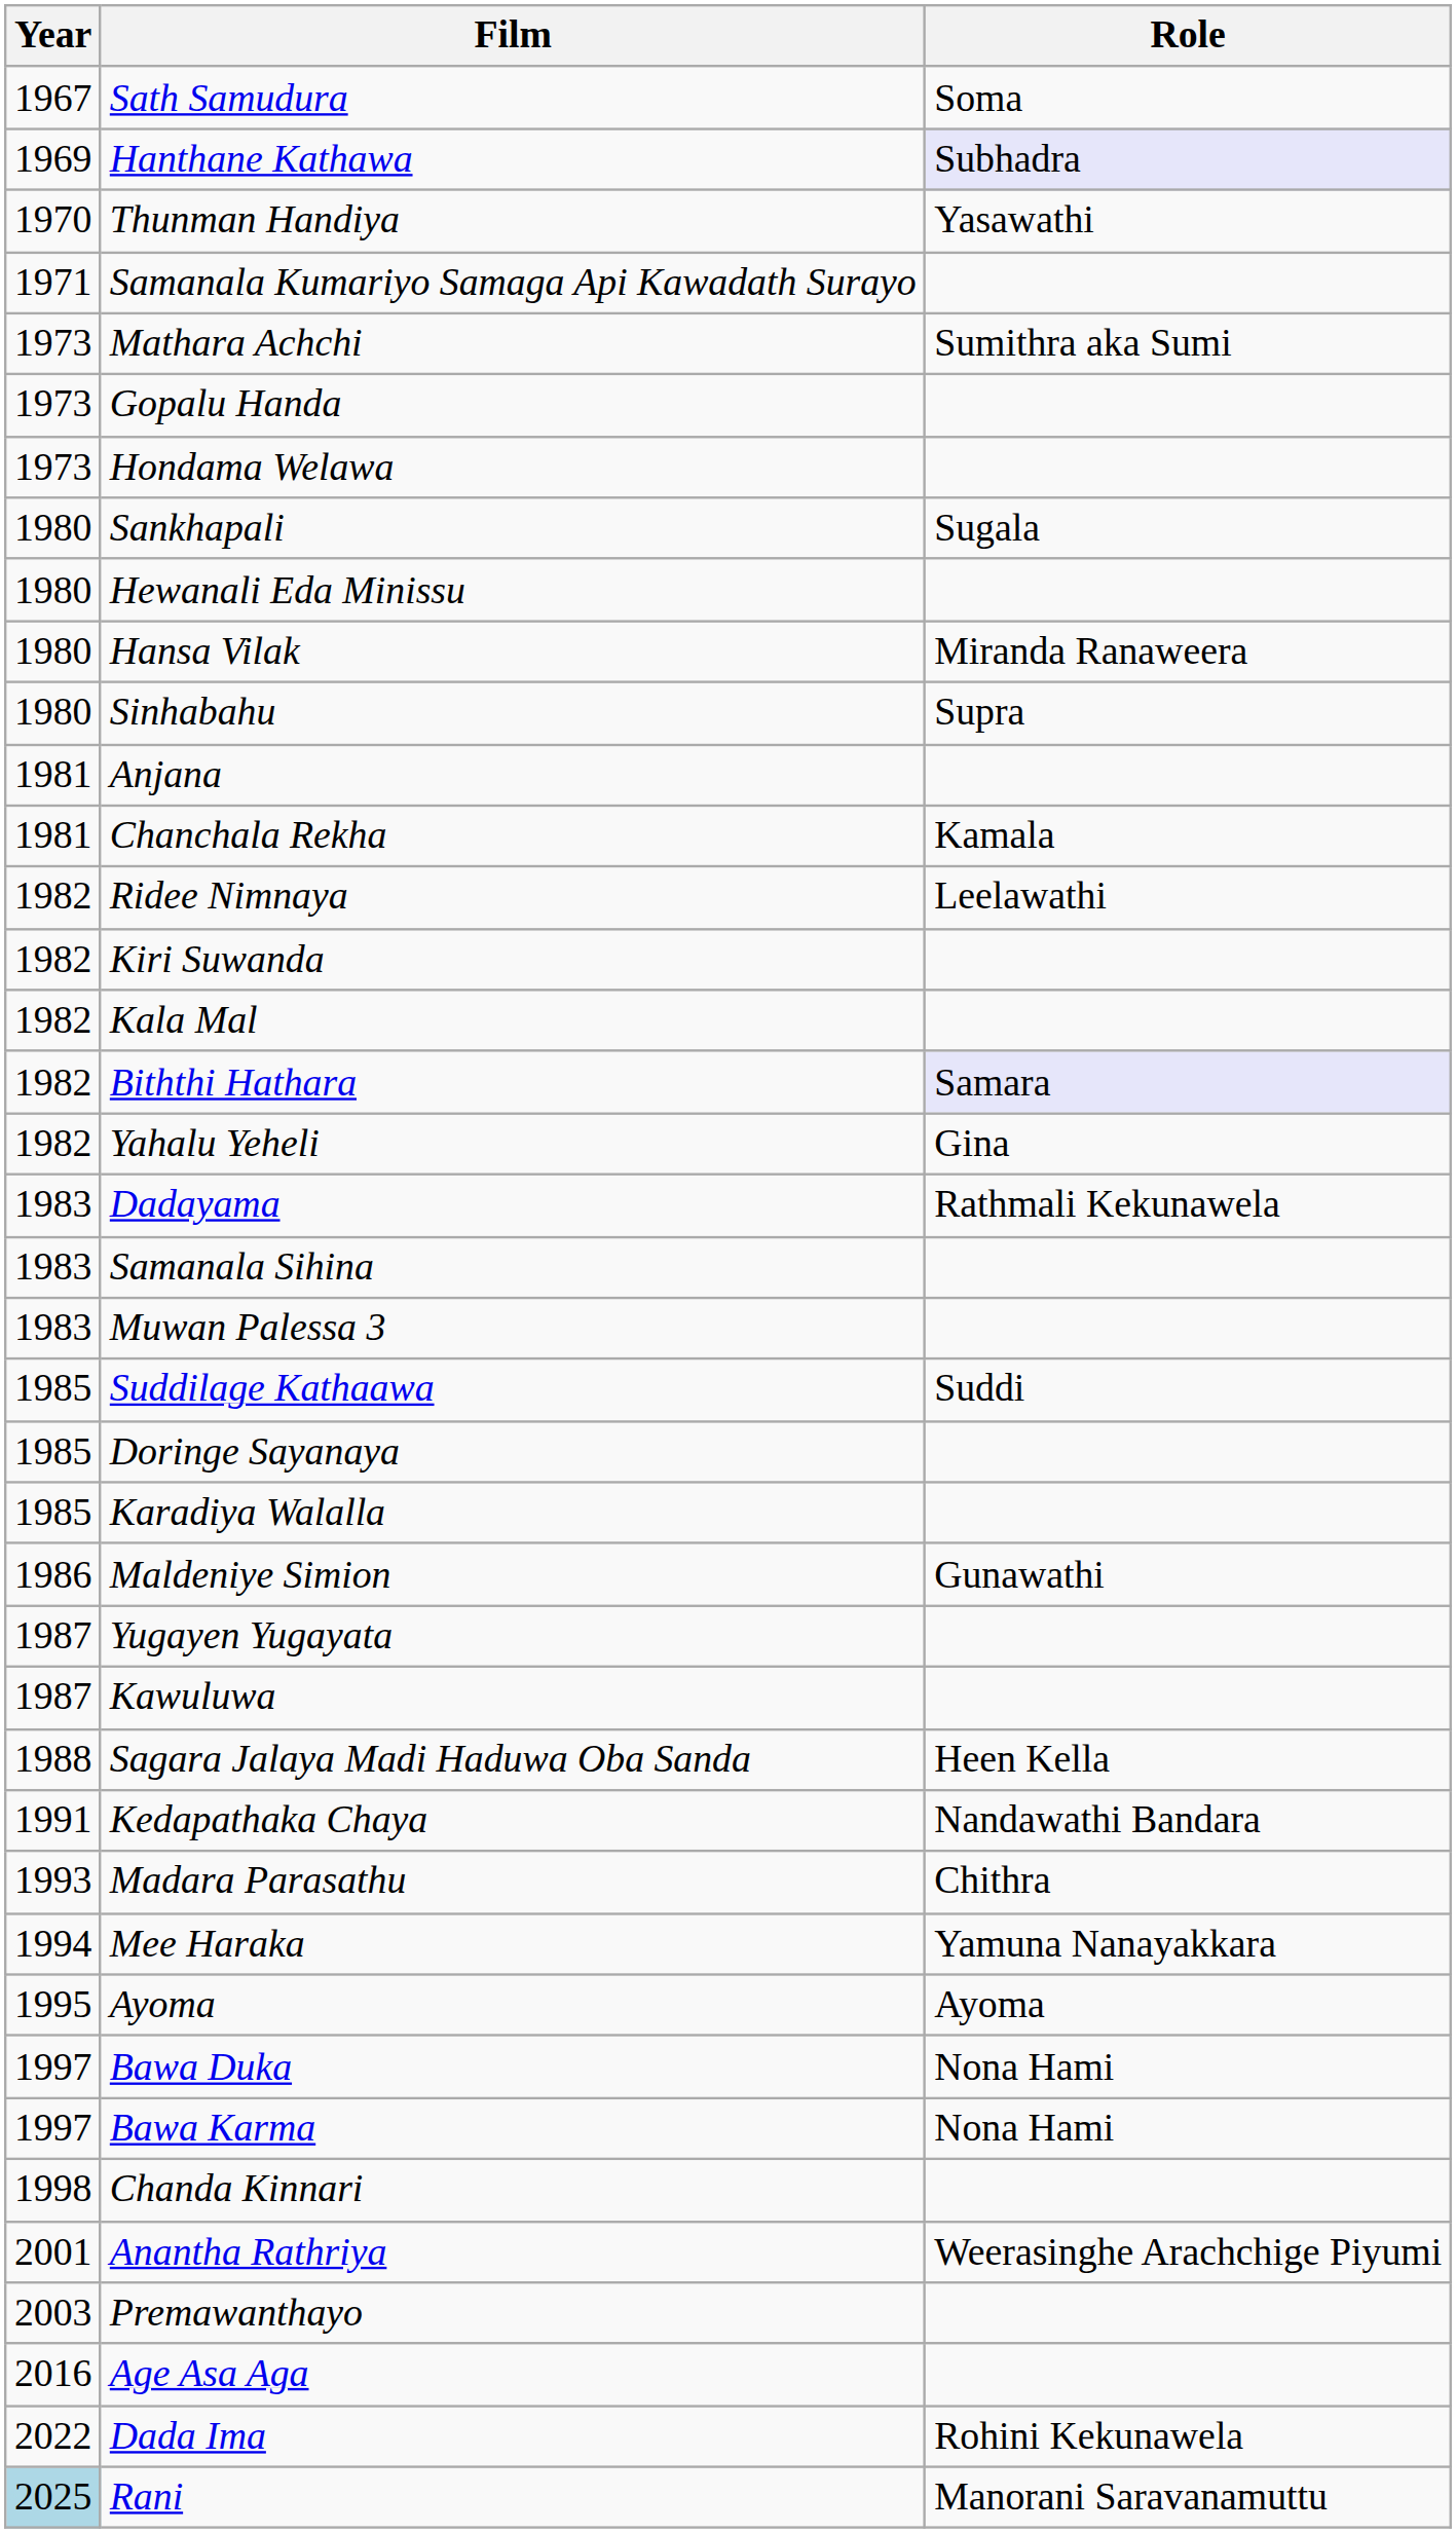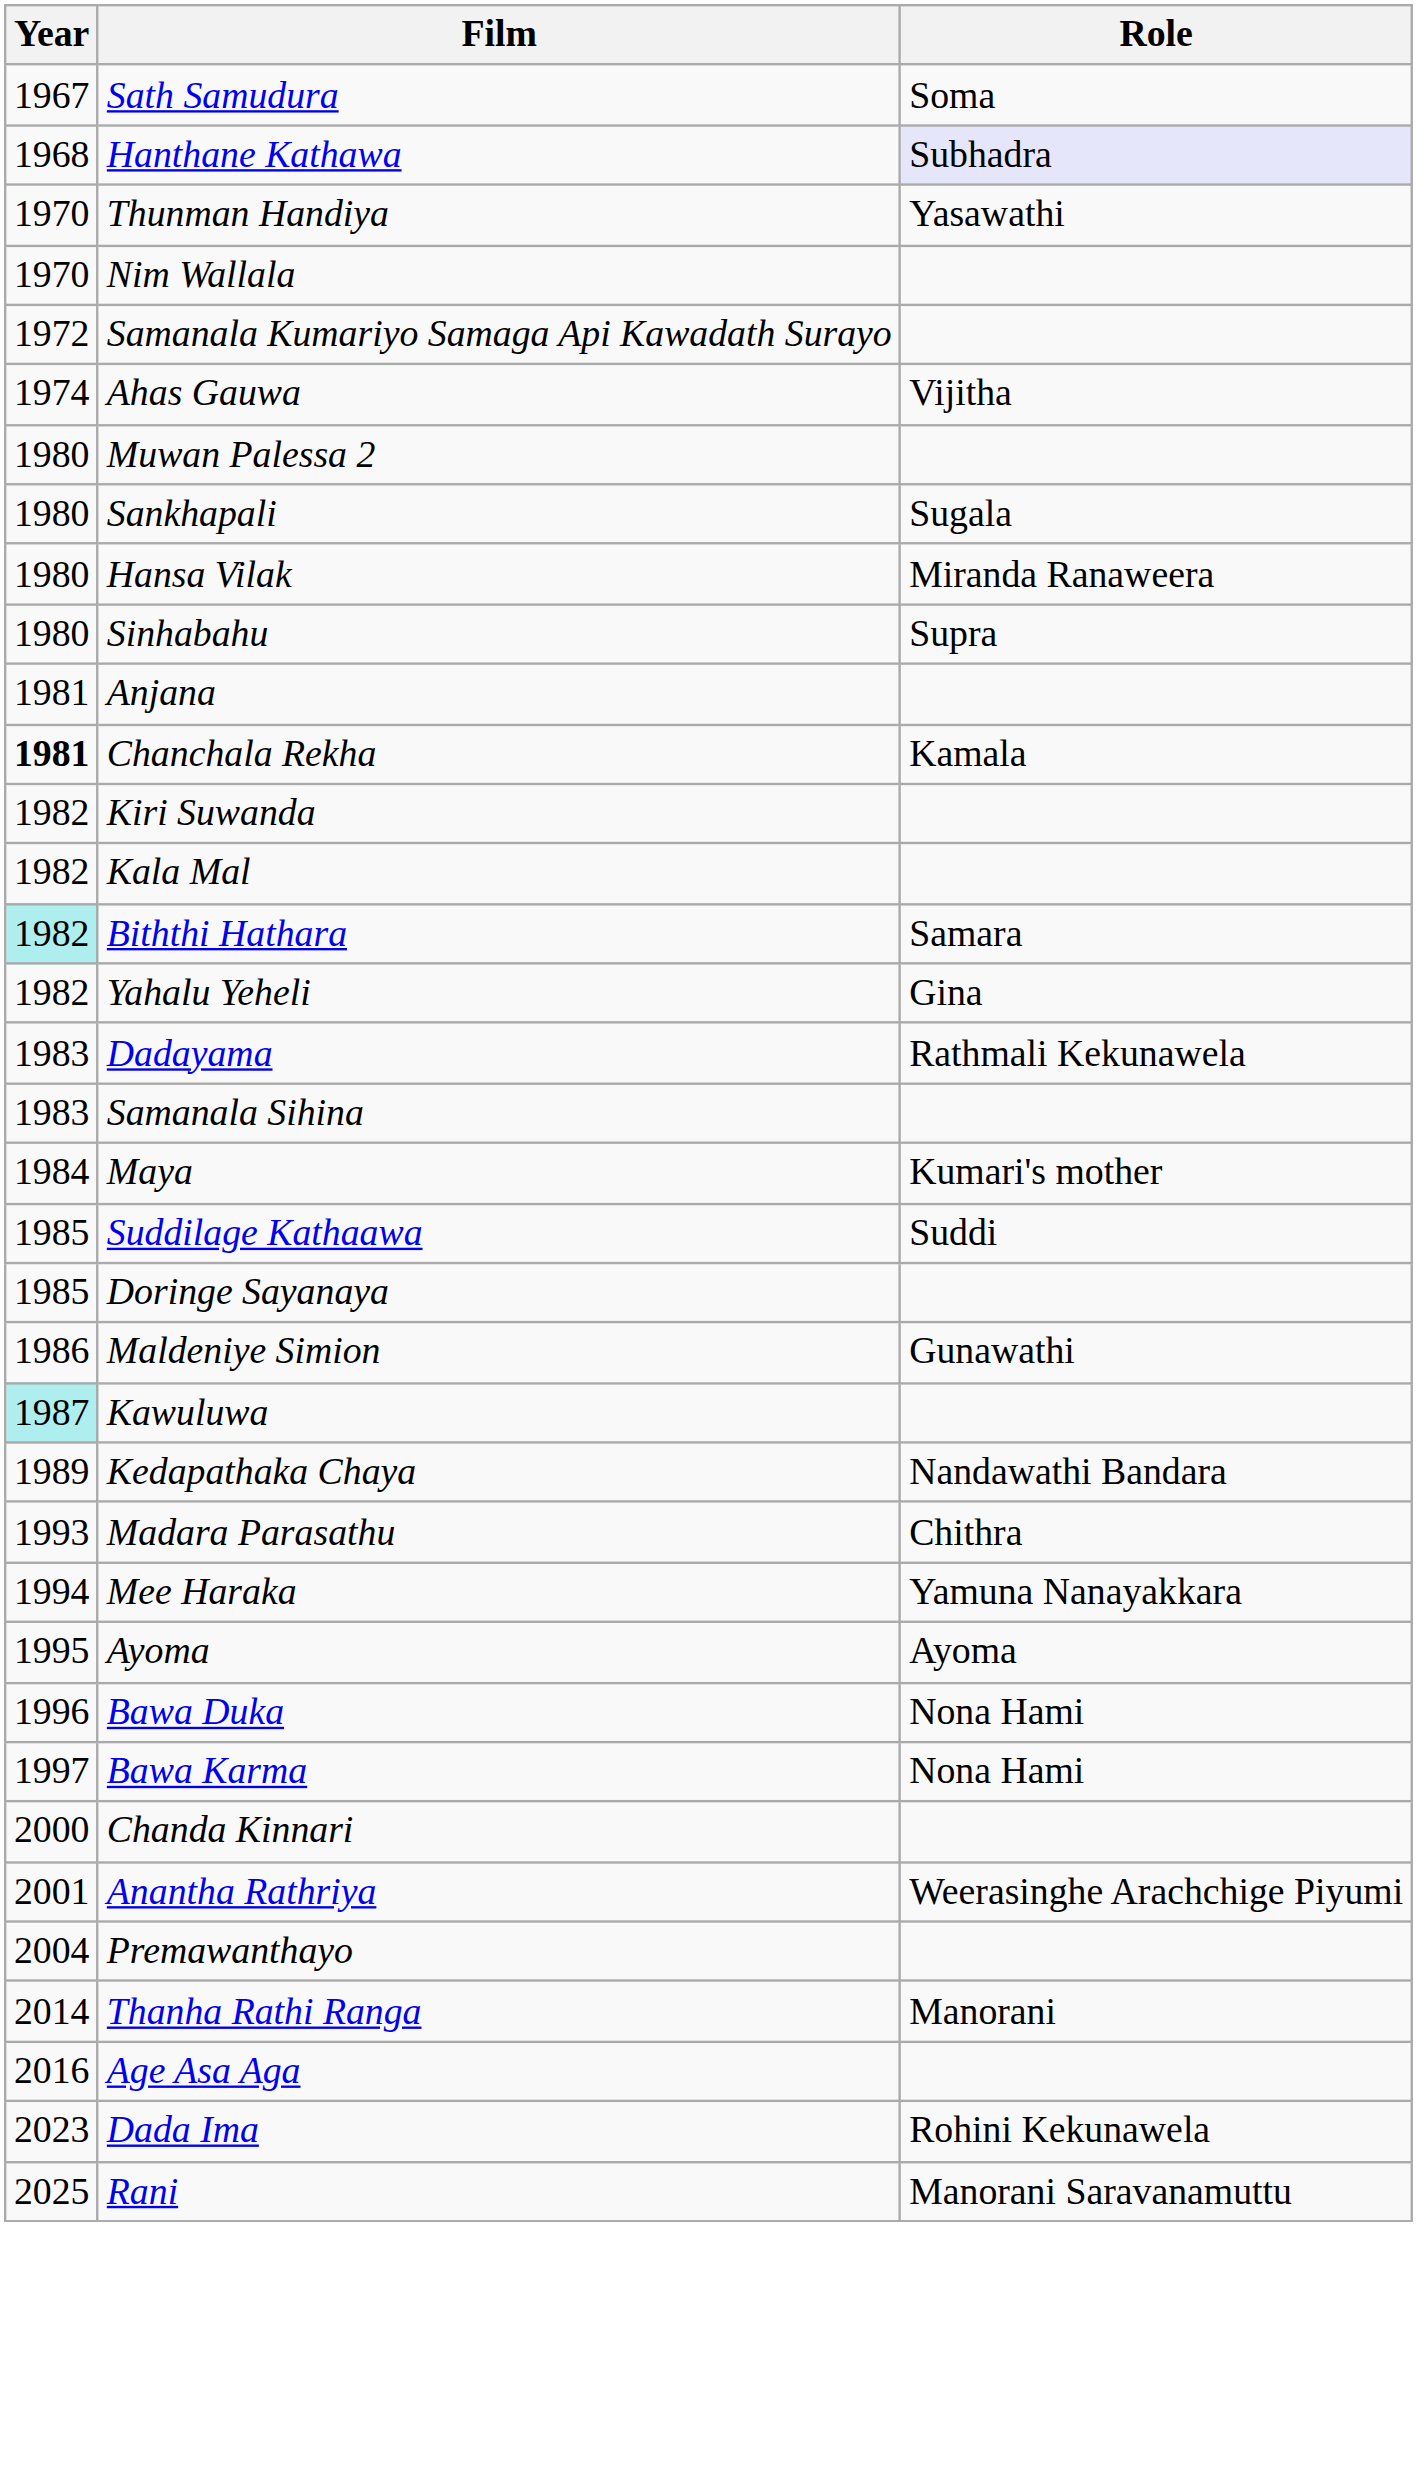Hanthane Kathawa | Year: 1969 -> 1968
+ row: 1970 | Nim Wallala
Samanala Kumariyo Samaga Api Kawadath Surayo | Year: 1971 -> 1972
- row: 1973 | Mathara Achchi | Sumithra aka Sumi
- row: 1973 | Gopalu Handa
- row: 1973 | Hondama Welawa
+ row: 1974 | Ahas Gauwa | Vijitha
+ row: 1980 | Muwan Palessa 2
- row: 1980 | Hewanali Eda Minissu
Chanchala Rekha | Year: normal -> bold
- row: 1982 | Ridee Nimnaya | Leelawathi
Biththi Hathara | Year: no background -> paleturquoise background
Biththi Hathara | Role: lavender background -> no background
- row: 1983 | Muwan Palessa 3
+ row: 1984 | Maya | Kumari's mother
- row: 1985 | Karadiya Walalla
- row: 1987 | Yugayen Yugayata
Kawuluwa | Year: no background -> paleturquoise background
- row: 1988 | Sagara Jalaya Madi Haduwa Oba Sanda | Heen Kella
Kedapathaka Chaya | Year: 1991 -> 1989
Bawa Duka | Year: 1997 -> 1996
Chanda Kinnari | Year: 1998 -> 2000
Premawanthayo | Year: 2003 -> 2004
+ row: 2014 | Thanha Rathi Ranga | Manorani
Dada Ima | Year: 2022 -> 2023
Rani | Year: lightblue background -> no background
